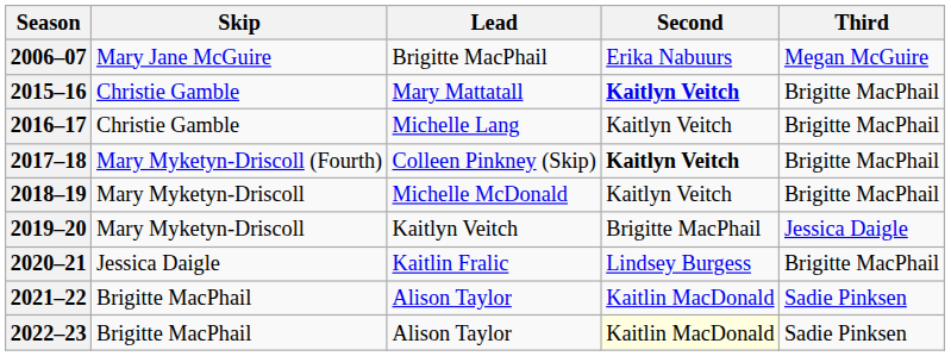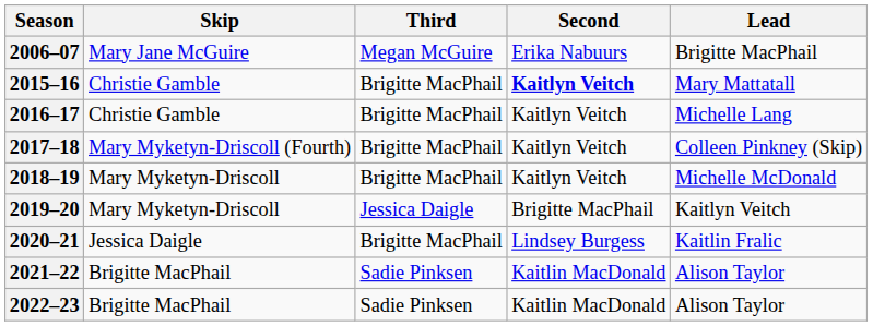columns swapped: Third <-> Lead
2017–18 | Second: bold -> normal
2022–23 | Second: lightyellow background -> no background
